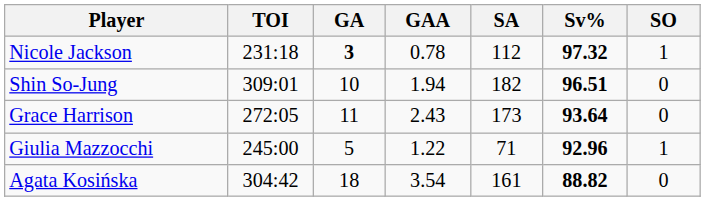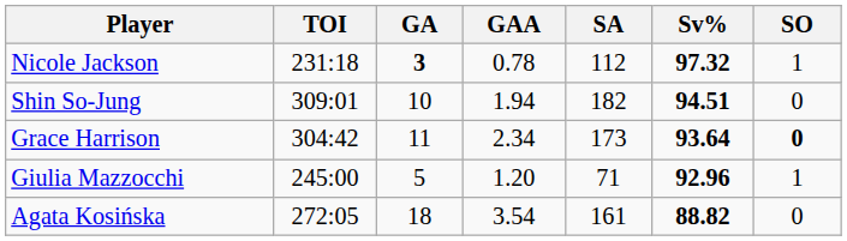Shin So-Jung | Sv%: 96.51 -> 94.51
Grace Harrison | TOI: 272:05 -> 304:42
Grace Harrison | GAA: 2.43 -> 2.34
Grace Harrison | SO: normal -> bold
Giulia Mazzocchi | GAA: 1.22 -> 1.20
Agata Kosińska | TOI: 304:42 -> 272:05
